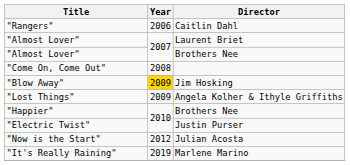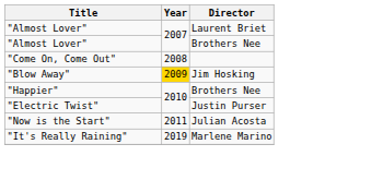- row: "Rangers" | 2006 | Caitlin Dahl
- row: "Lost Things" | 2009 | Angela Kolher & Ithyle Griffiths
"Now is the Start" | Year: 2012 -> 2011
